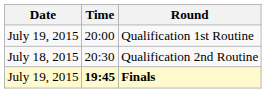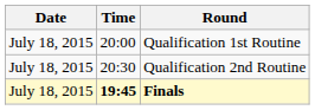Qualification 1st Routine | Date: July 19, 2015 -> July 18, 2015
Finals | Date: July 19, 2015 -> July 18, 2015
